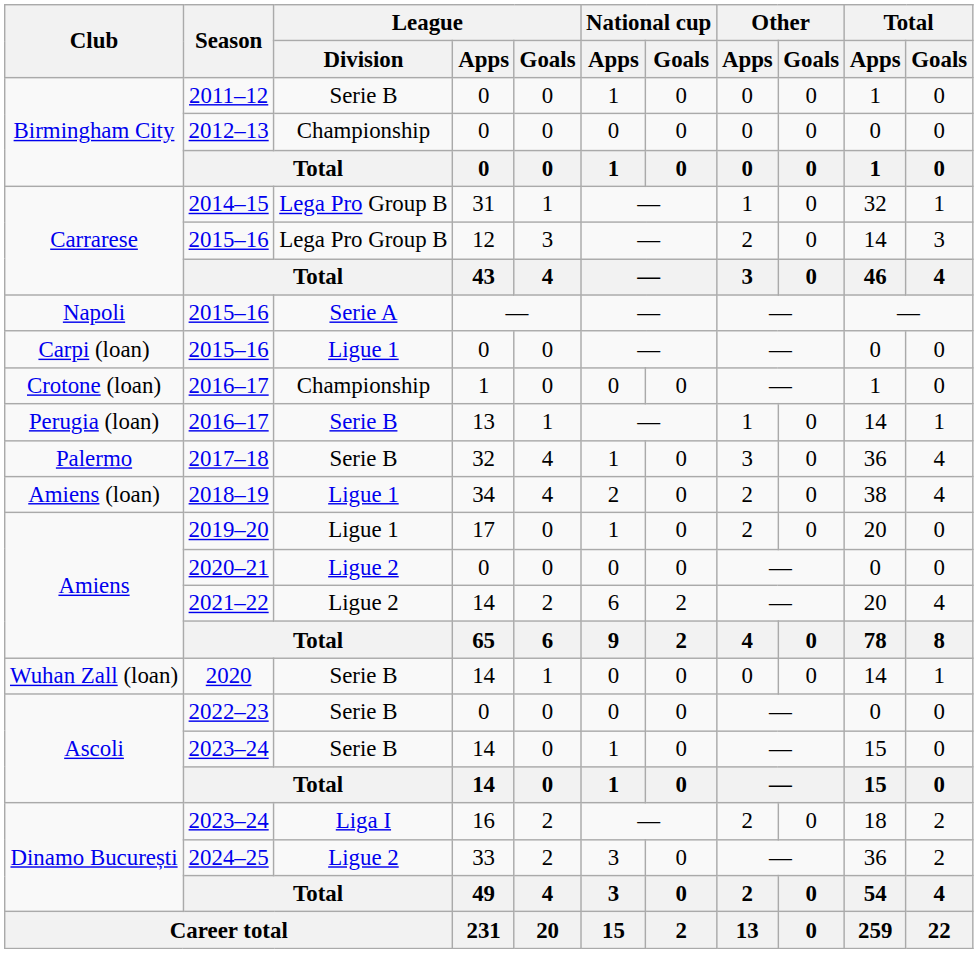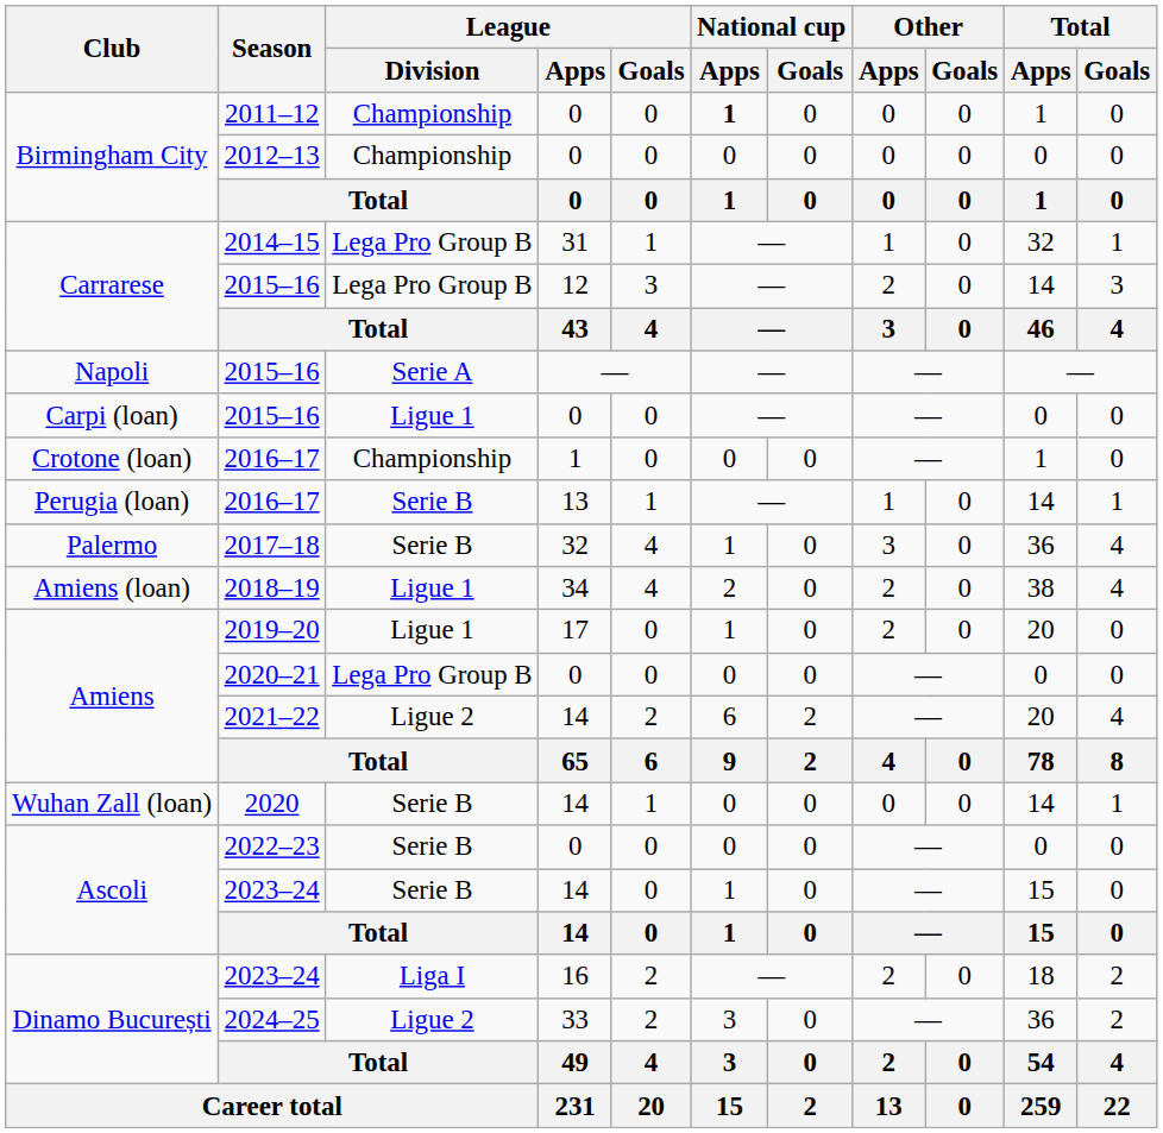2011–12 | League / Division: Serie B -> Championship
2011–12 | National cup / Apps: normal -> bold
2020–21 | League / Division: Ligue 2 -> Lega Pro Group B
